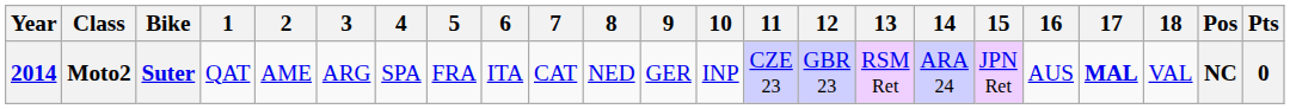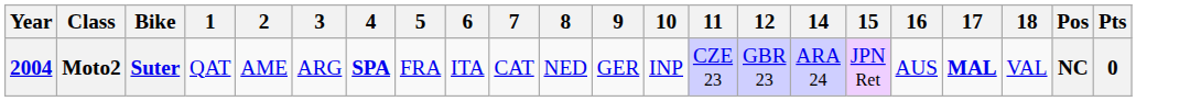- column: 13 | RSM Ret
Moto2 | Year: 2014 -> 2004
Moto2 | 4: normal -> bold
